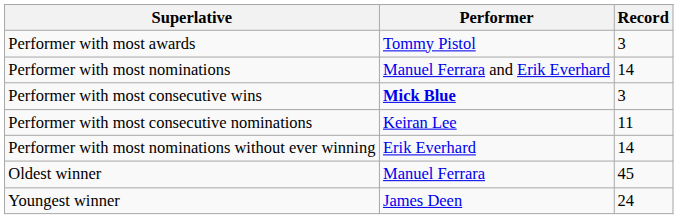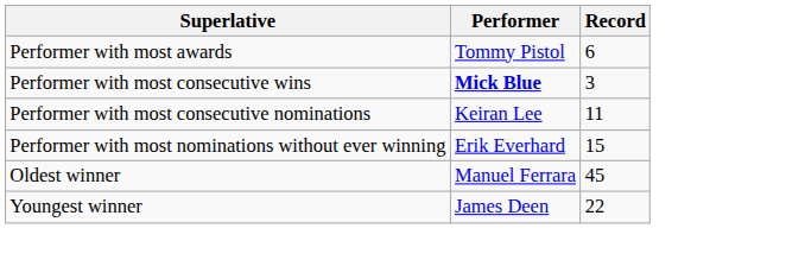Performer with most awards | Record: 3 -> 6
- row: Performer with most nominations | Manuel Ferrara and Erik Everhard | 14
Performer with most nominations without ever winning | Record: 14 -> 15
Youngest winner | Record: 24 -> 22
